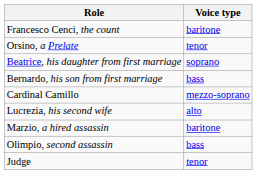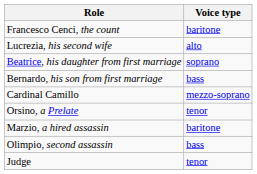rows swapped: Lucrezia, his second wife <-> Orsino, a Prelate
